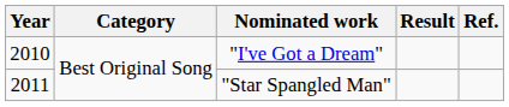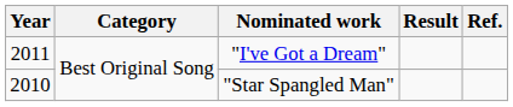"I've Got a Dream" | Year: 2010 -> 2011
"Star Spangled Man" | Year: 2011 -> 2010
